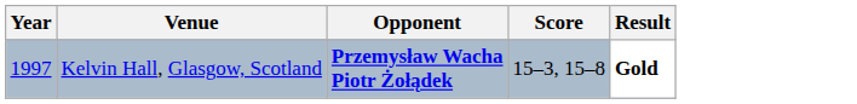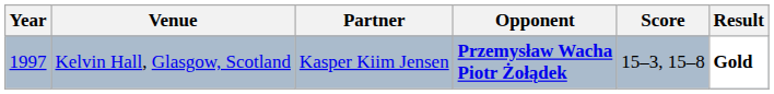+ column: Partner | Kasper Kiim Jensen
